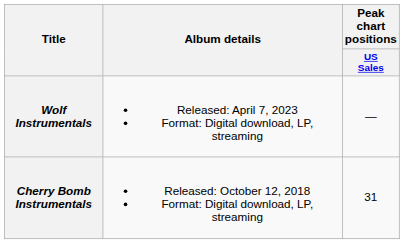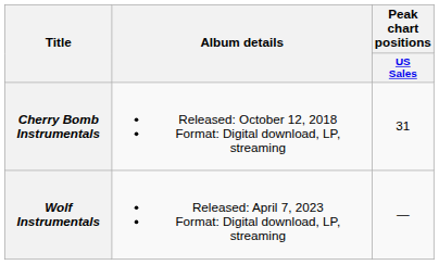rows swapped: Cherry Bomb Instrumentals <-> Wolf Instrumentals
